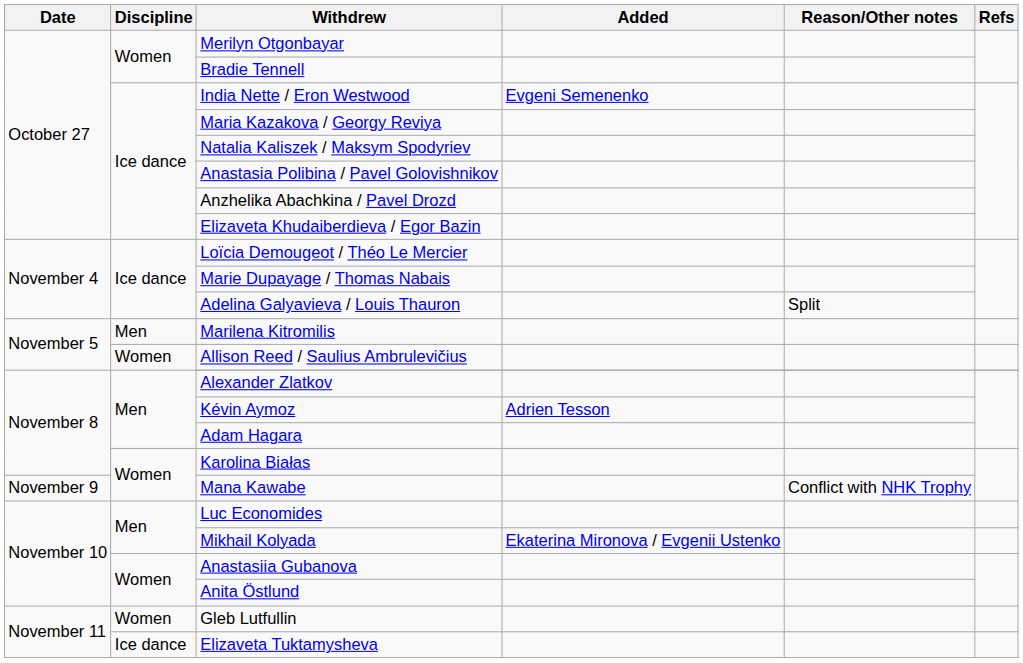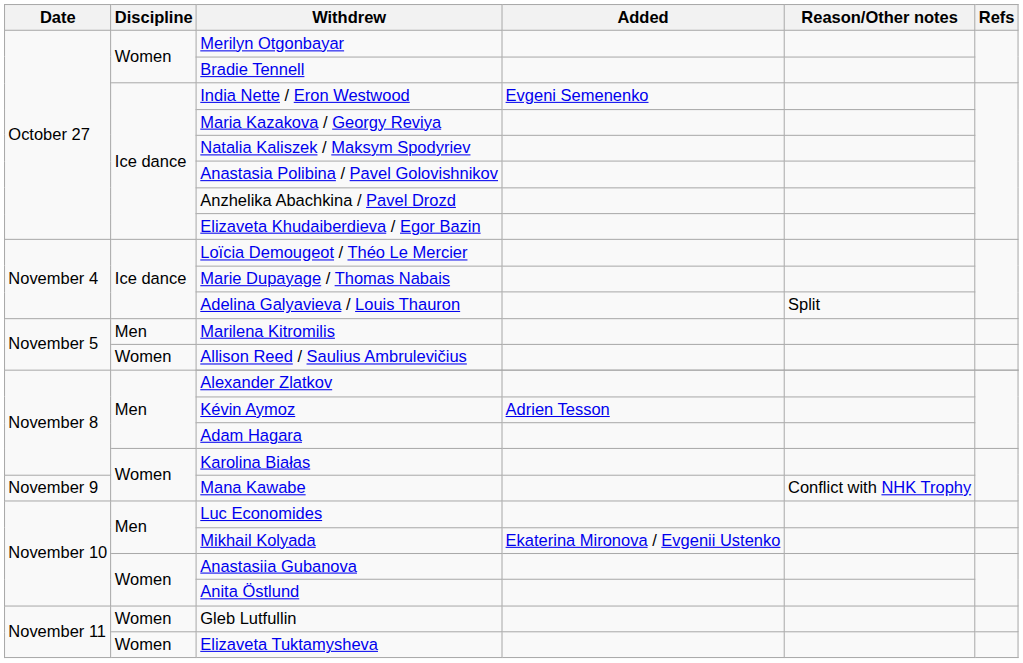Elizaveta Tuktamysheva | Discipline: Ice dance -> Women
